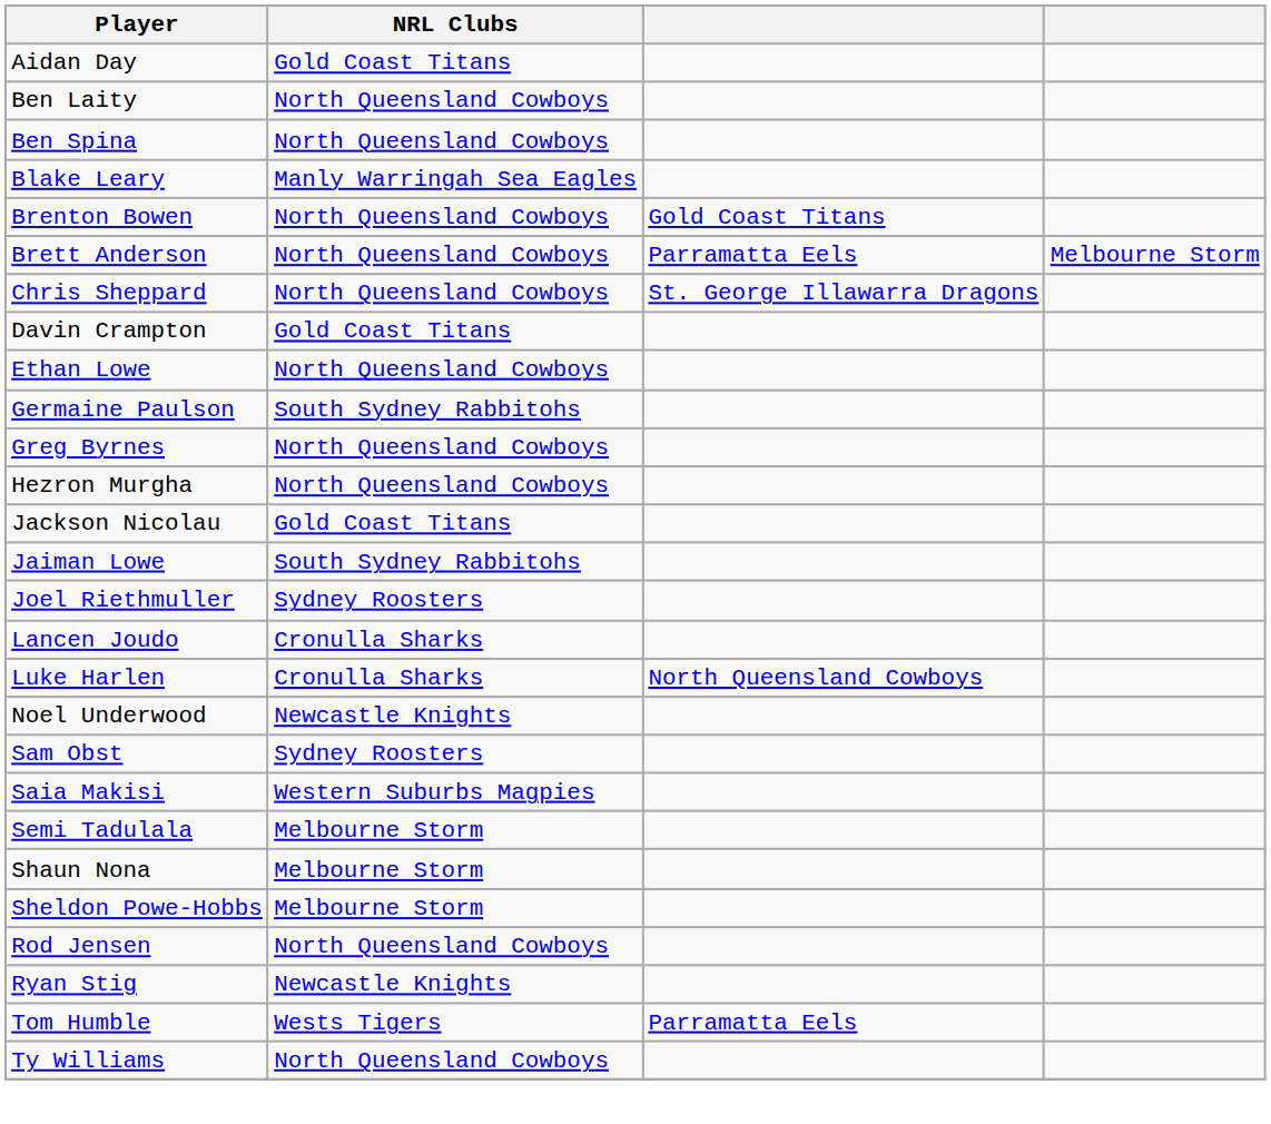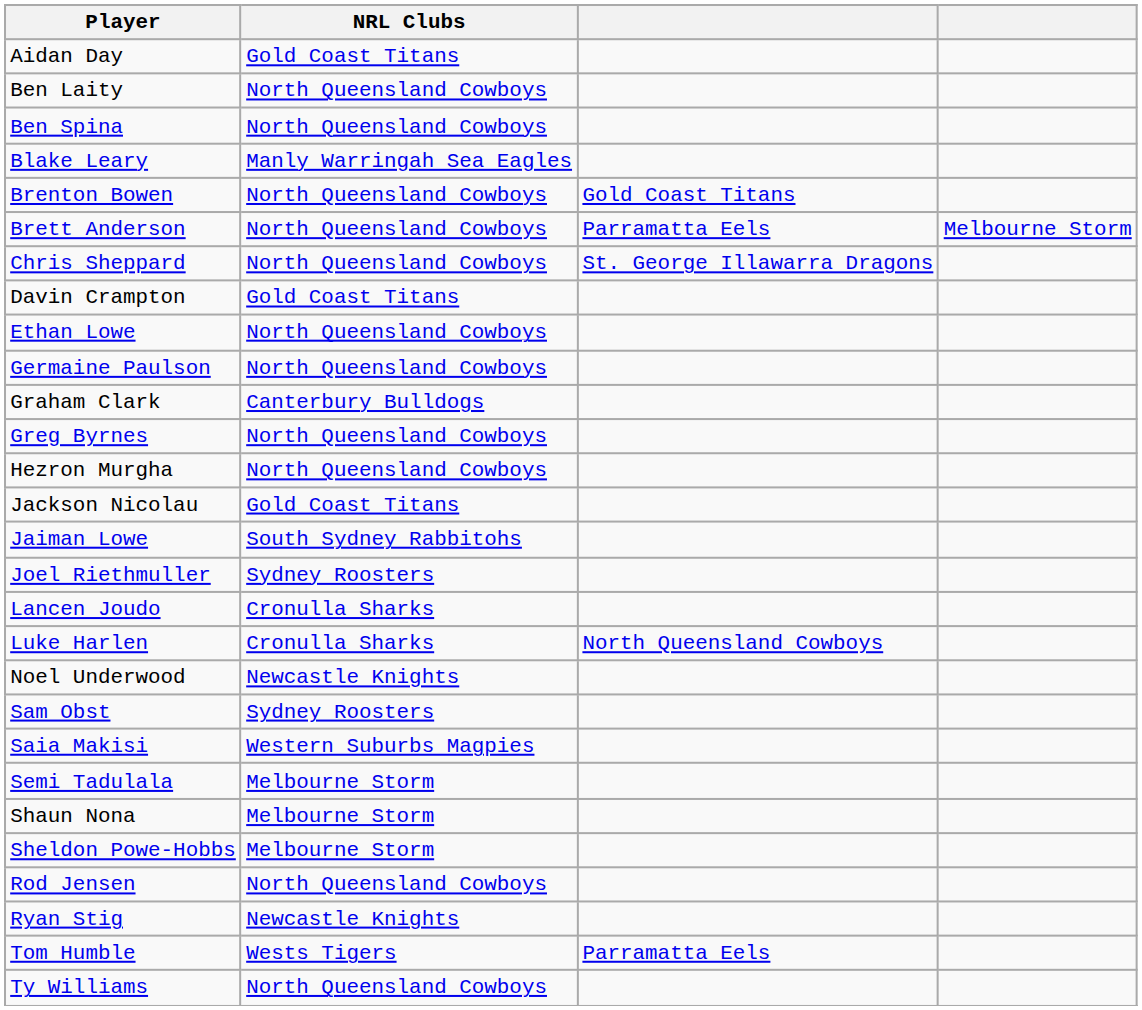Germaine Paulson | NRL Clubs: South Sydney Rabbitohs -> North Queensland Cowboys
+ row: Graham Clark | Canterbury Bulldogs
